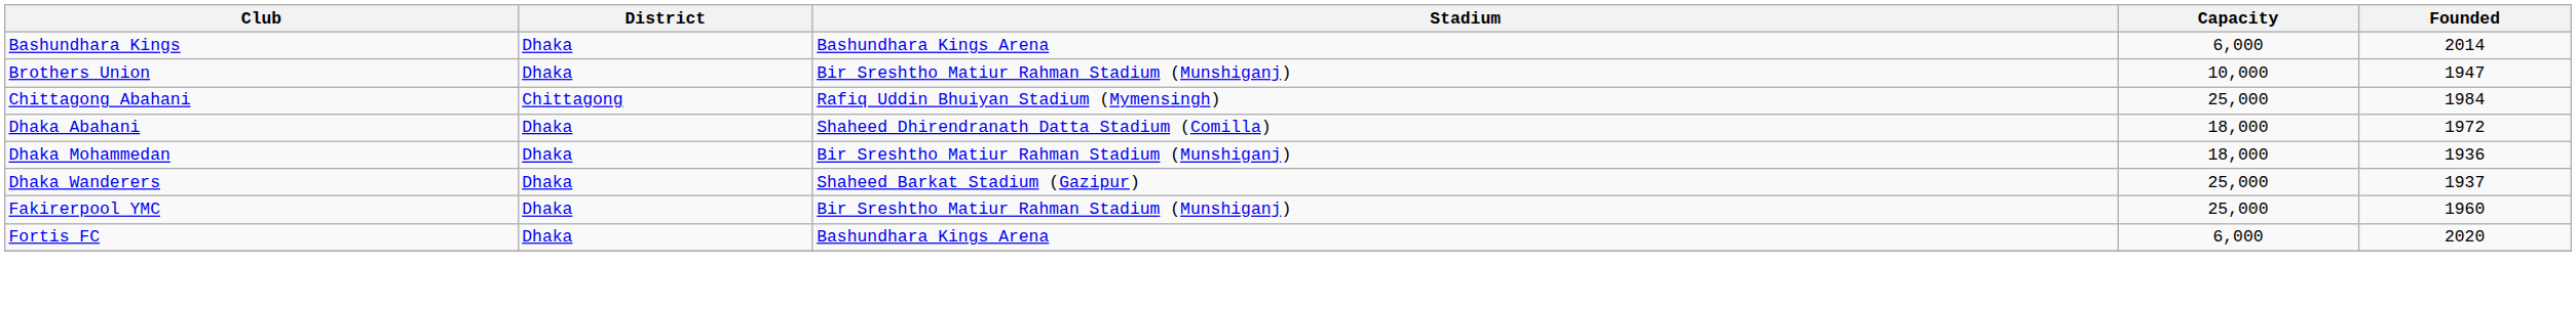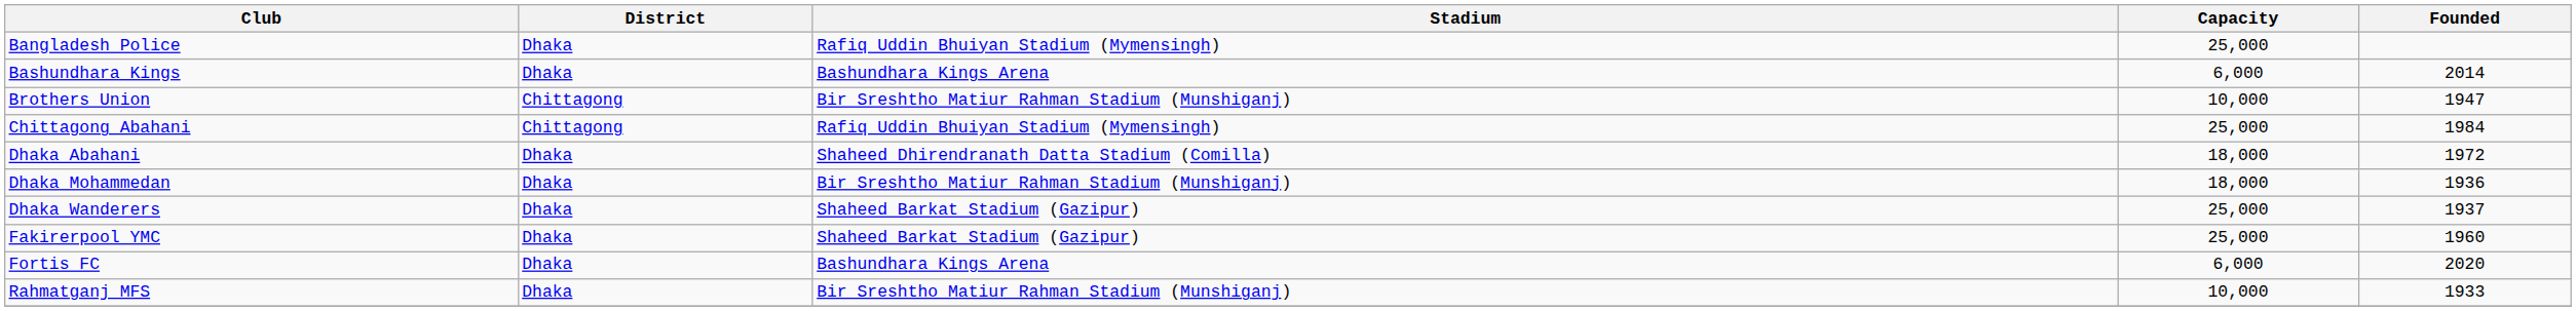+ row: Bangladesh Police | Dhaka | Rafiq Uddin Bhuiyan Stadium (Mymensingh) | 25,000
Brothers Union | District: Dhaka -> Chittagong
Fakirerpool YMC | Stadium: Bir Sreshtho Matiur Rahman Stadium (Munshiganj) -> Shaheed Barkat Stadium (Gazipur)
+ row: Rahmatganj MFS | Dhaka | Bir Sreshtho Matiur Rahman Stadium (Munshiganj) | 10,000 | 1933
